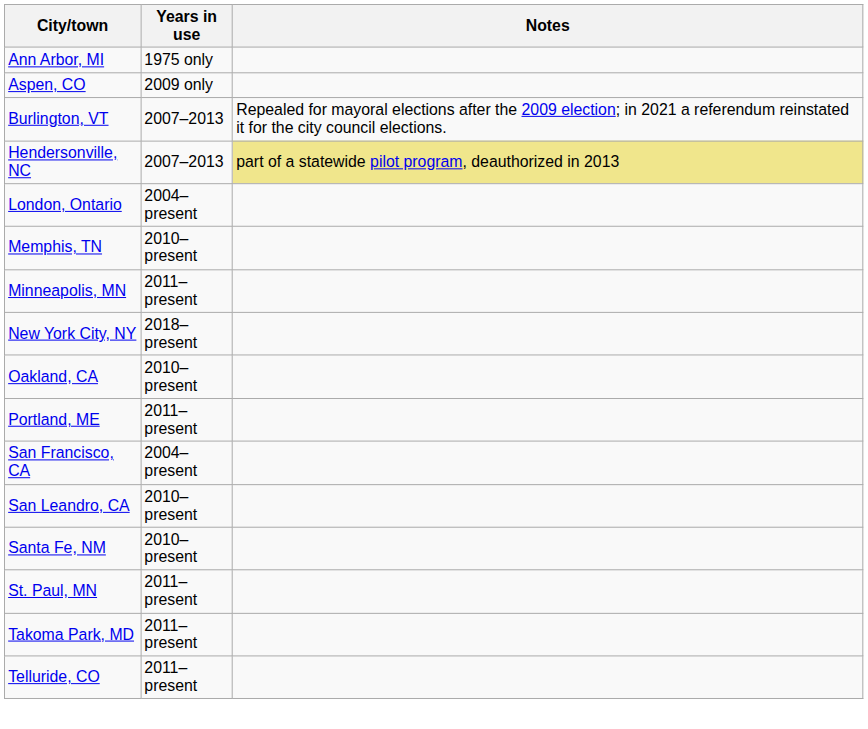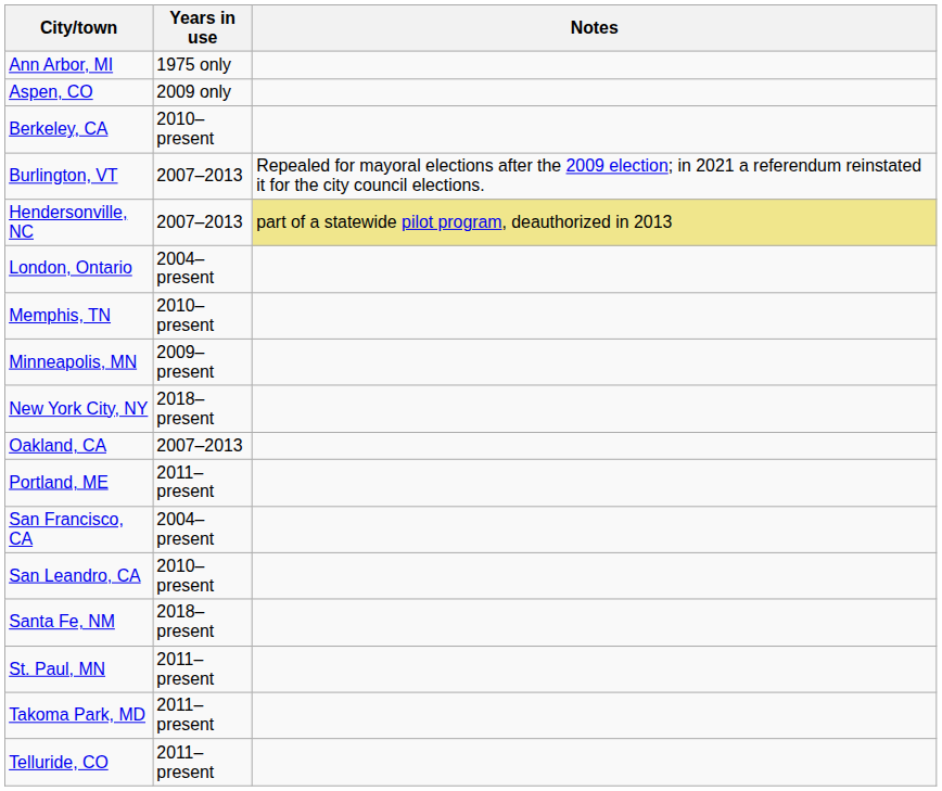+ row: Berkeley, CA | 2010–present
Minneapolis, MN | Years in use: 2011–present -> 2009–present
Oakland, CA | Years in use: 2010–present -> 2007–2013
Santa Fe, NM | Years in use: 2010–present -> 2018–present
